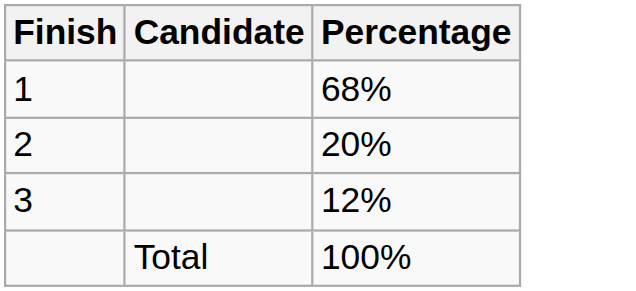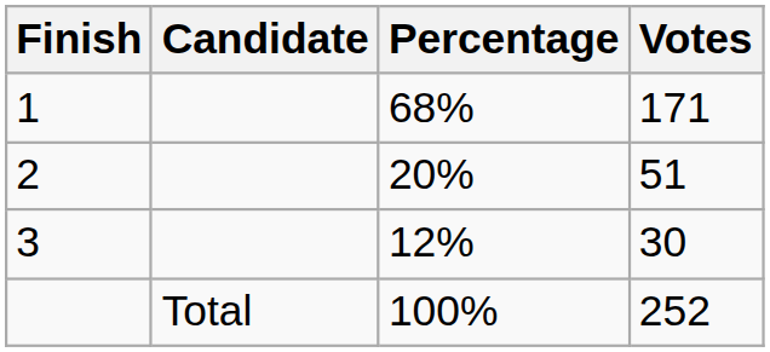+ column: Votes | 171 | 51 | 30 | 252
